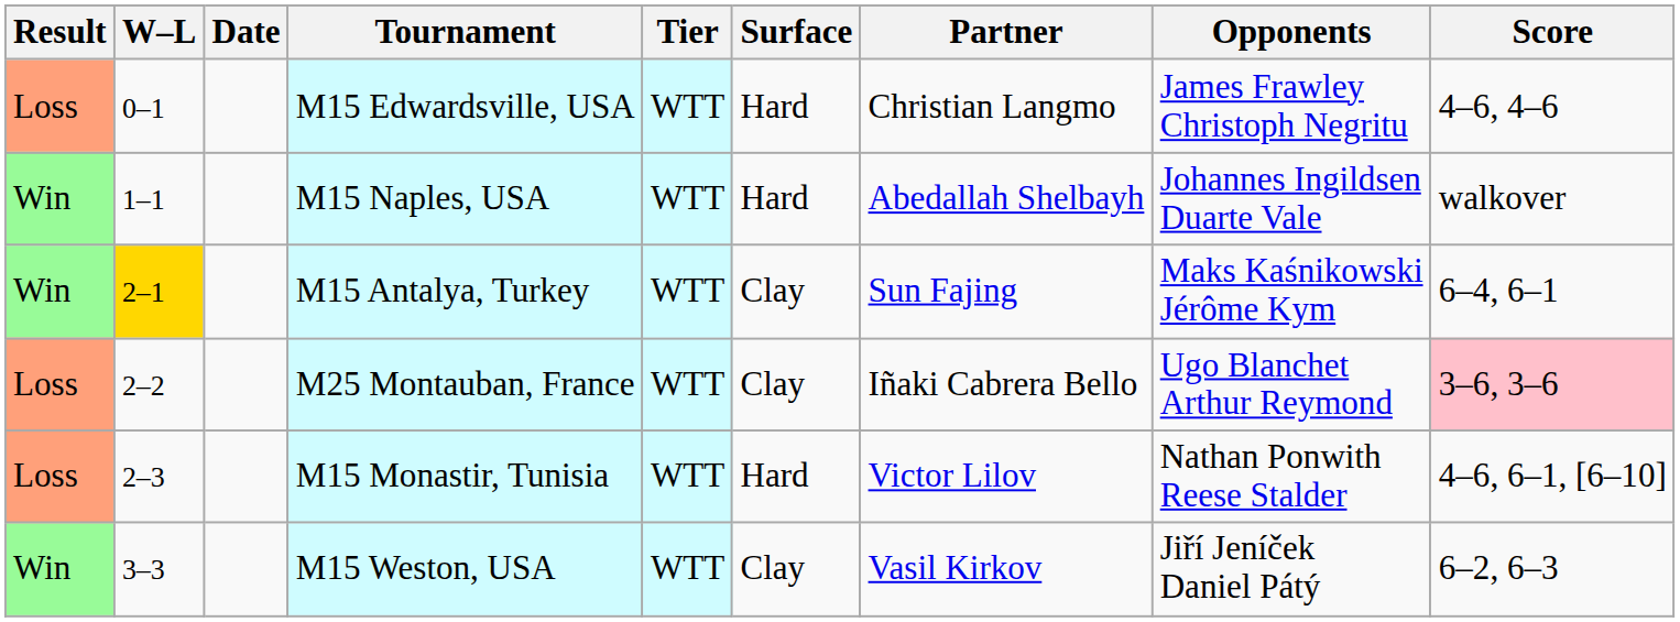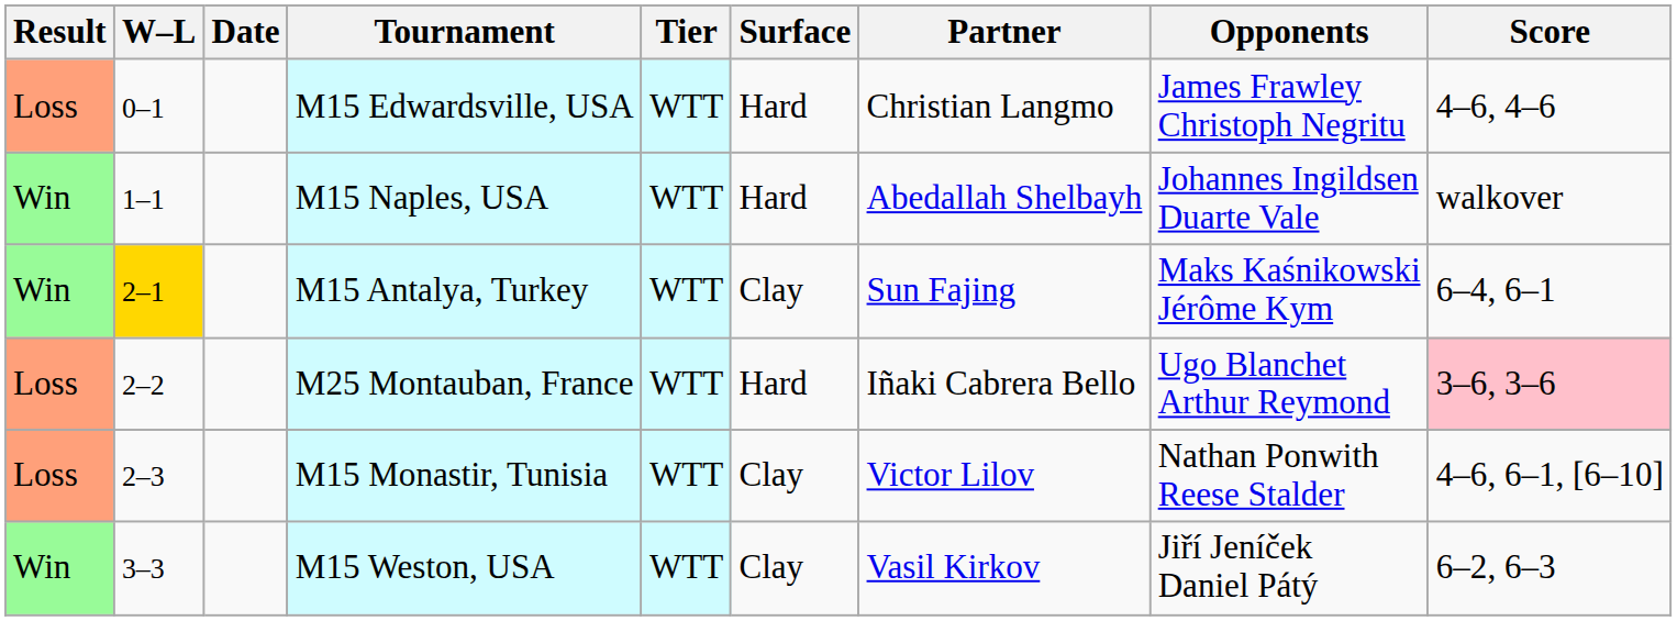M25 Montauban, France | Surface: Clay -> Hard
M15 Monastir, Tunisia | Surface: Hard -> Clay
